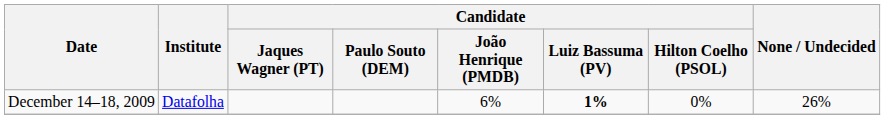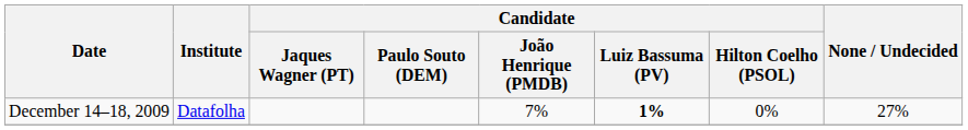December 14–18, 2009 | Candidate / João Henrique (PMDB): 6% -> 7%
December 14–18, 2009 | None / Undecided: 26% -> 27%
